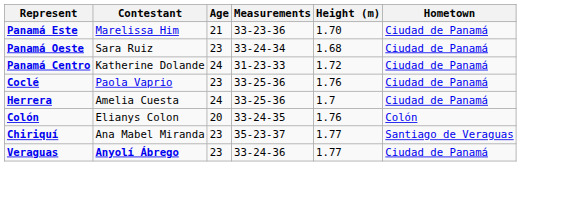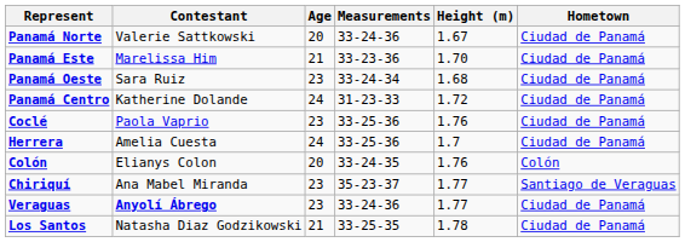+ row: Panamá Norte | Valerie Sattkowski | 20 | 33-24-36 | 1.67 | Ciudad de Panamá
+ row: Los Santos | Natasha Diaz Godzikowski | 21 | 33-25-35 | 1.78 | Ciudad de Panamá
